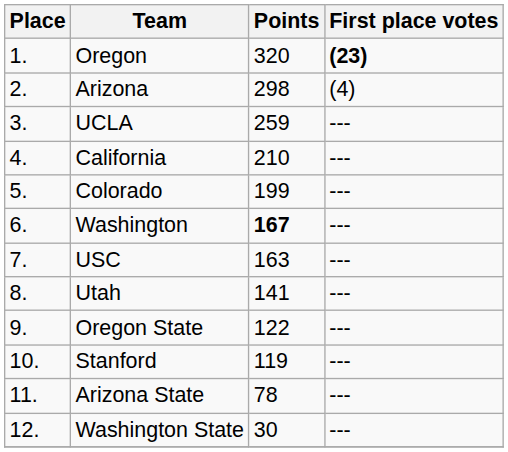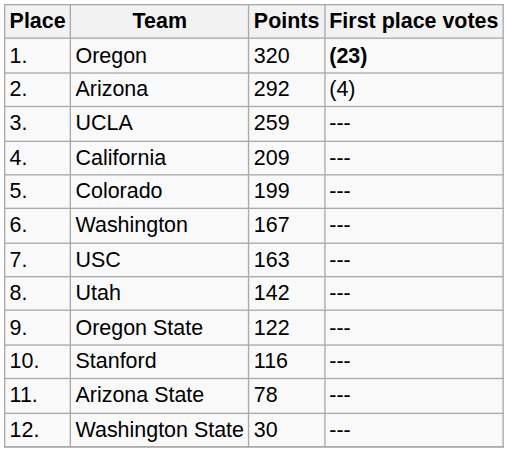Arizona | Points: 298 -> 292
California | Points: 210 -> 209
Washington | Points: bold -> normal
Utah | Points: 141 -> 142
Stanford | Points: 119 -> 116
